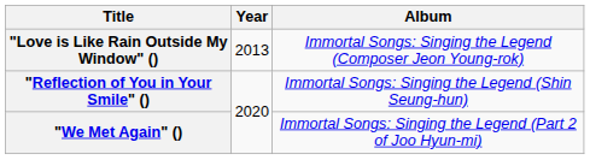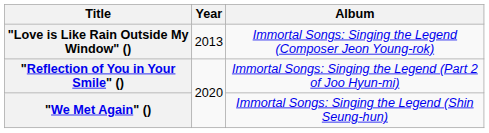"Reflection of You in Your Smile" () | Album: Immortal Songs: Singing the Legend (Shin Seung-hun) -> Immortal Songs: Singing the Legend (Part 2 of Joo Hyun-mi)
"We Met Again" () | Album: Immortal Songs: Singing the Legend (Part 2 of Joo Hyun-mi) -> Immortal Songs: Singing the Legend (Shin Seung-hun)
